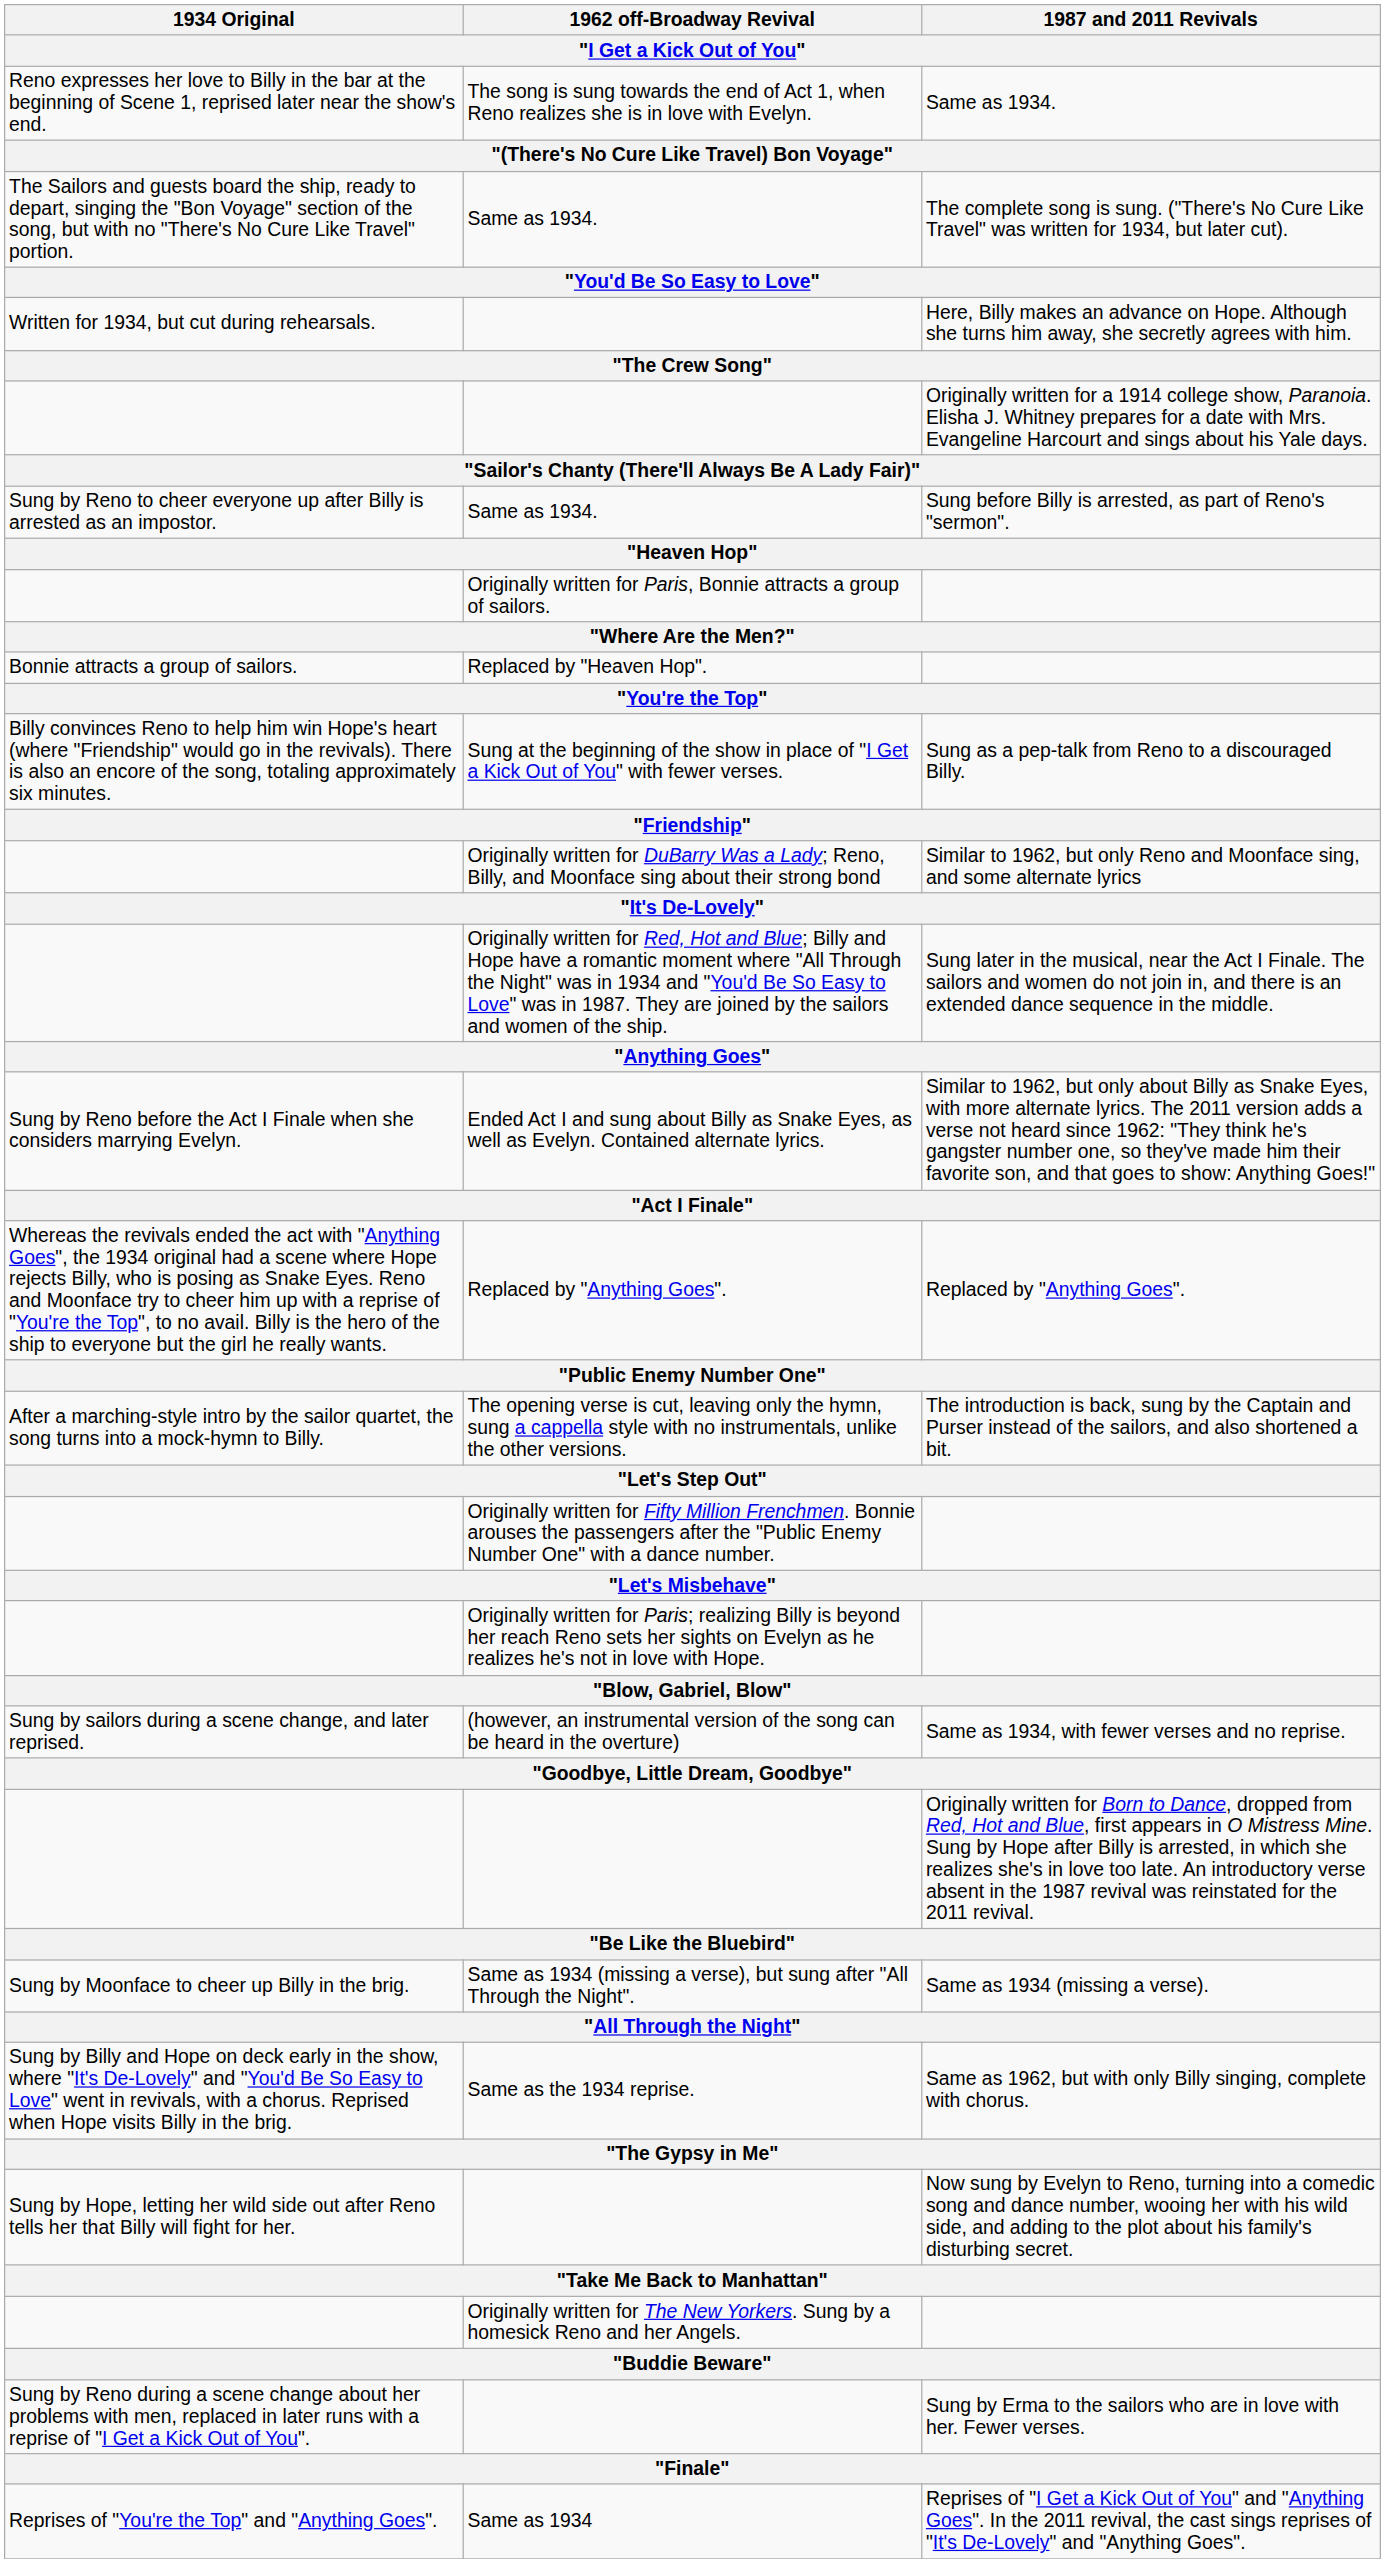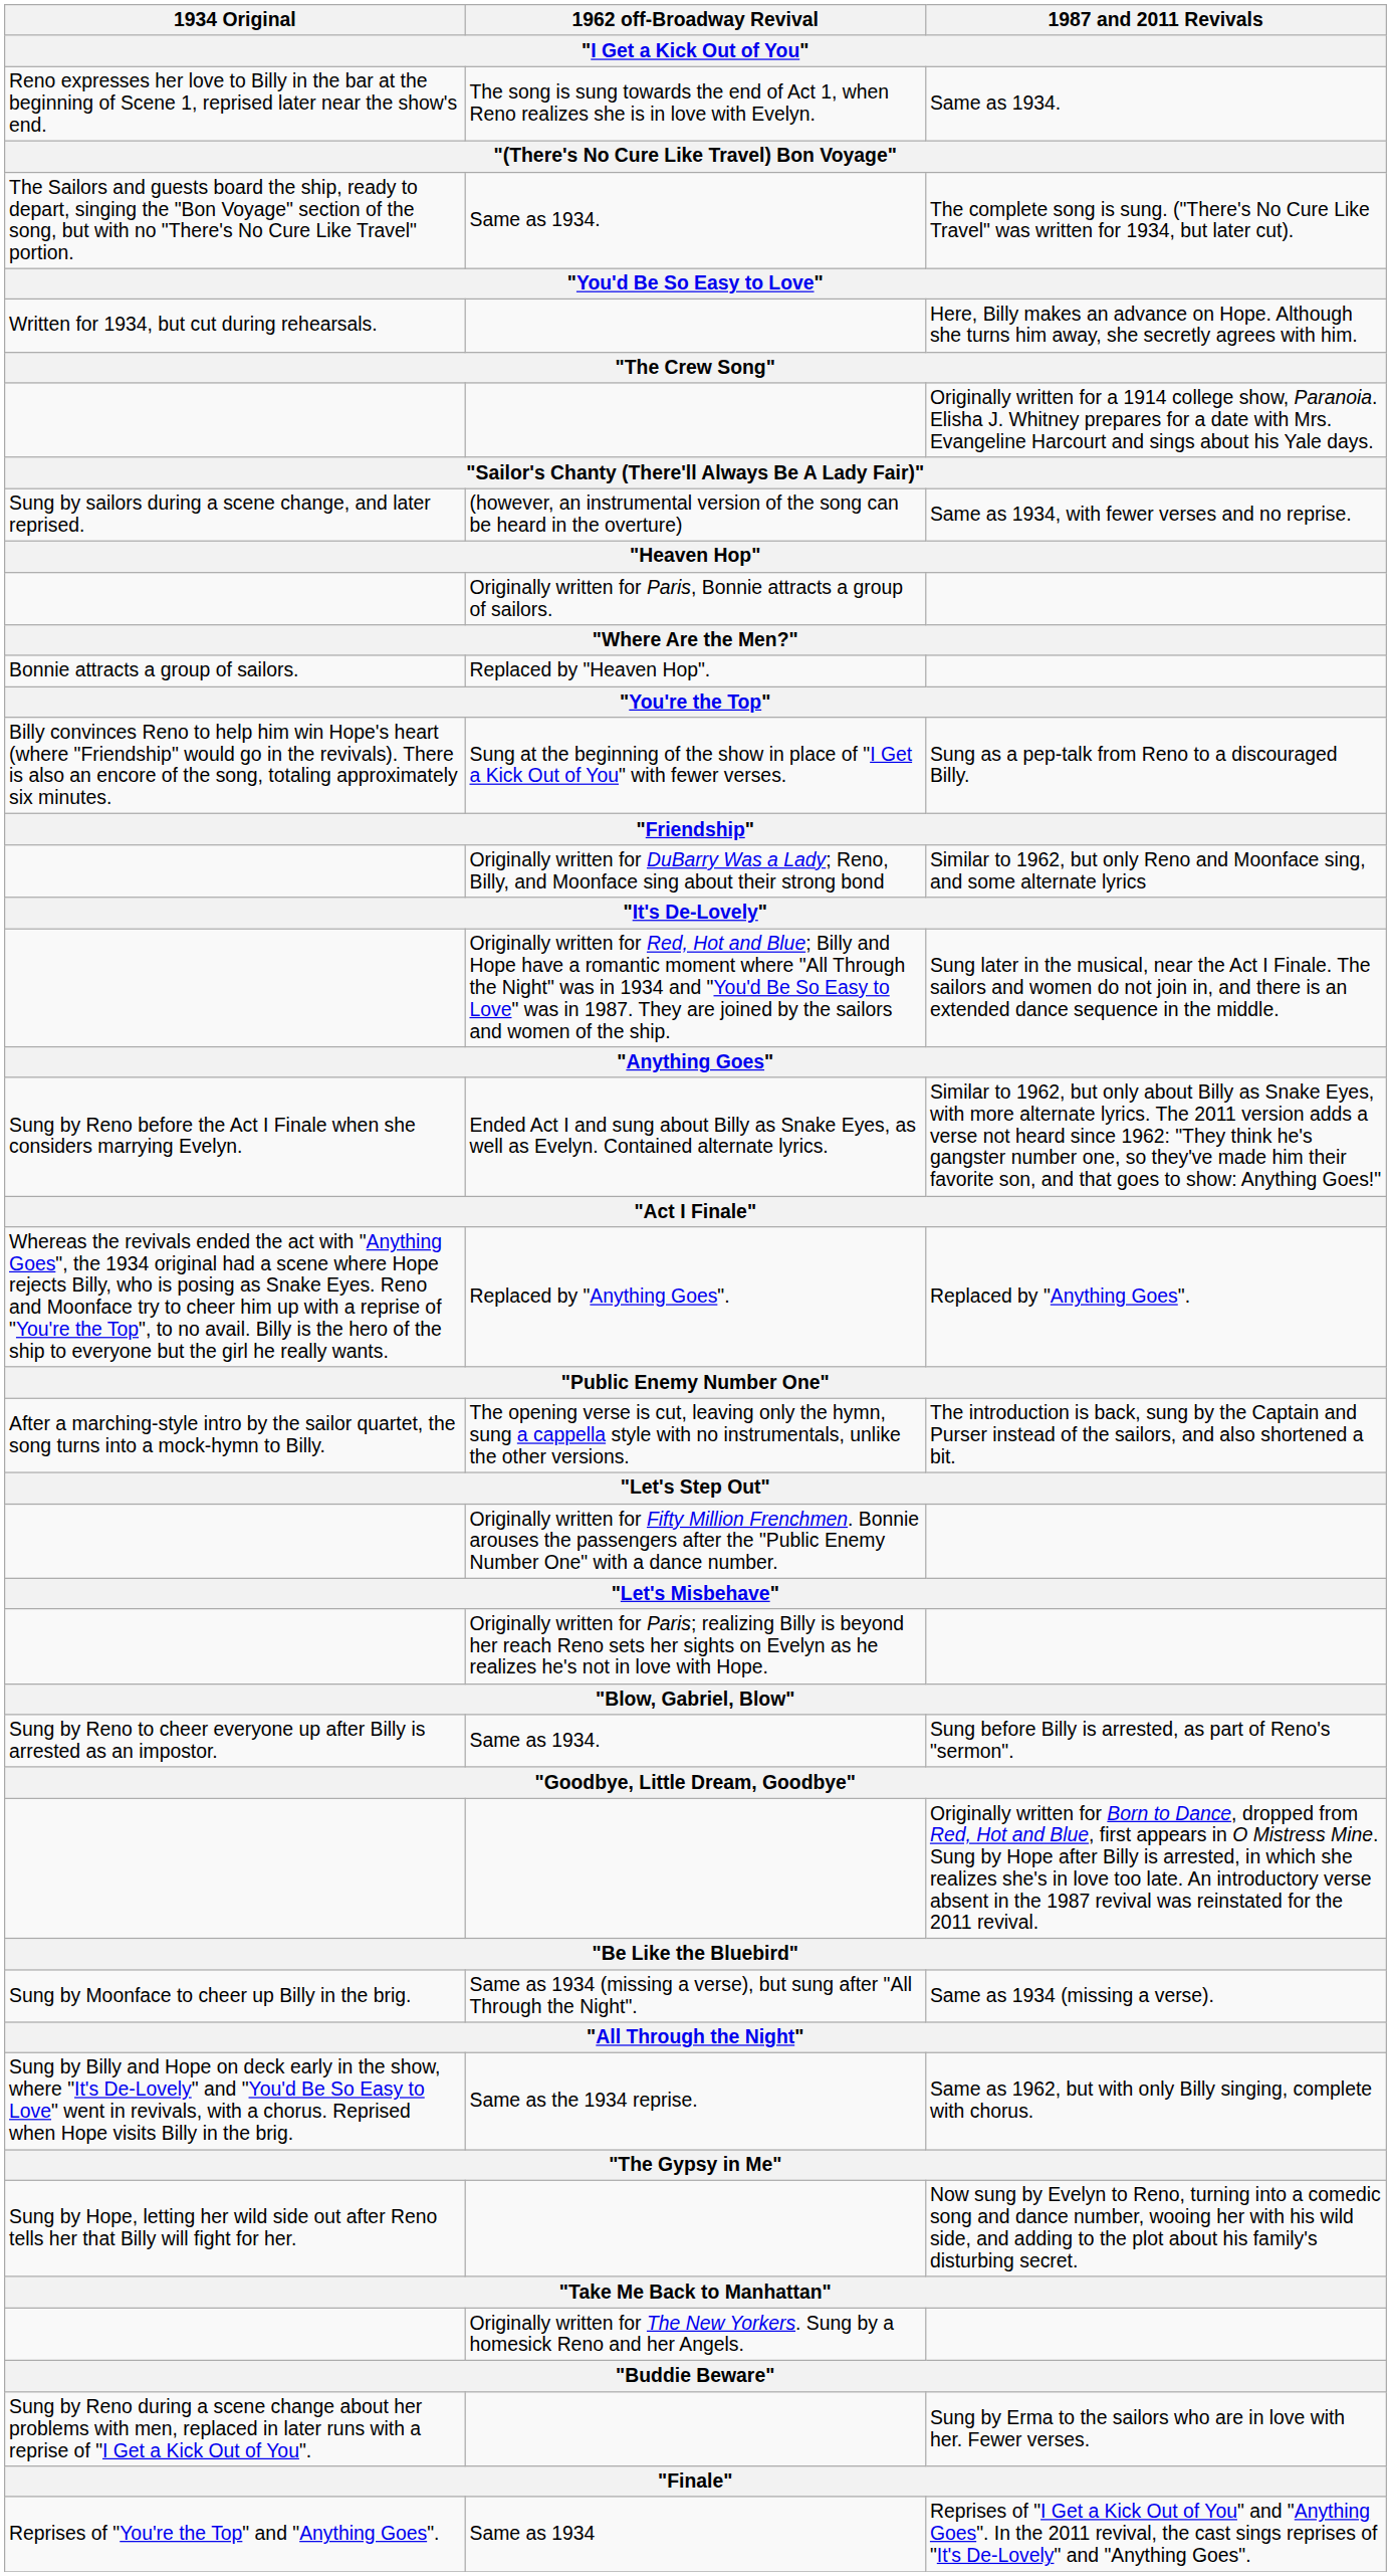rows swapped: Same as 1934, with fewer verses and no reprise. <-> Sung before Billy is arrested, as part of Reno's "sermon".
